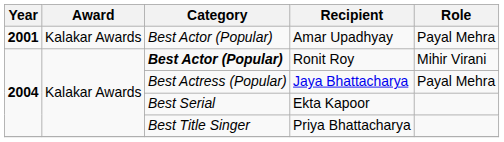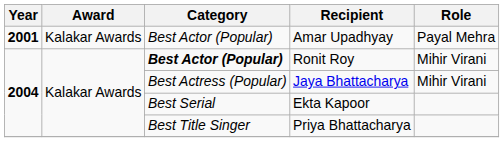Jaya Bhattacharya | Role: Payal Mehra -> Mihir Virani
